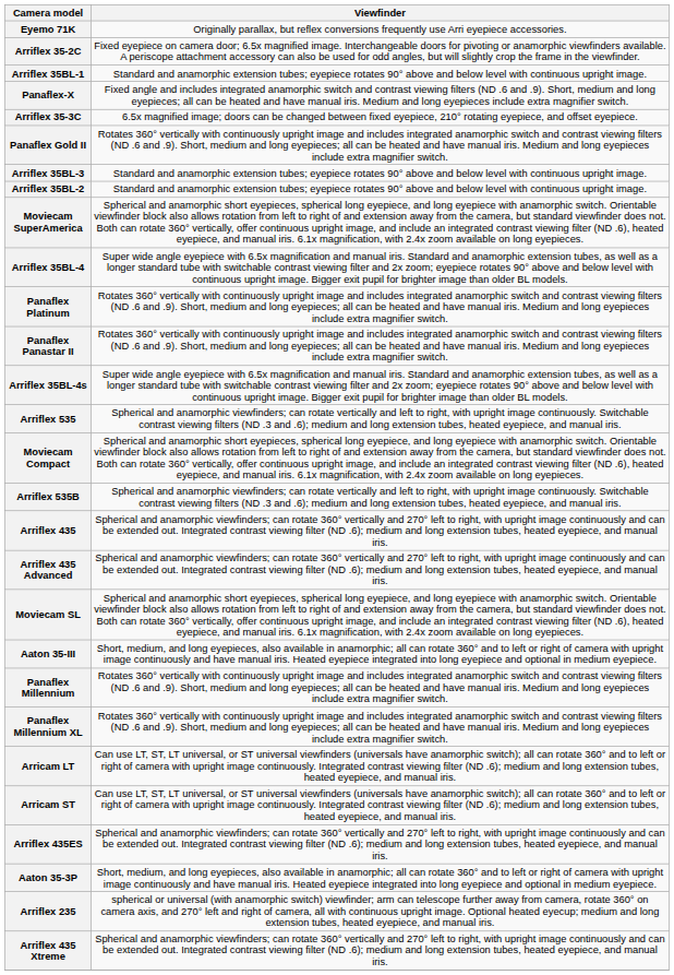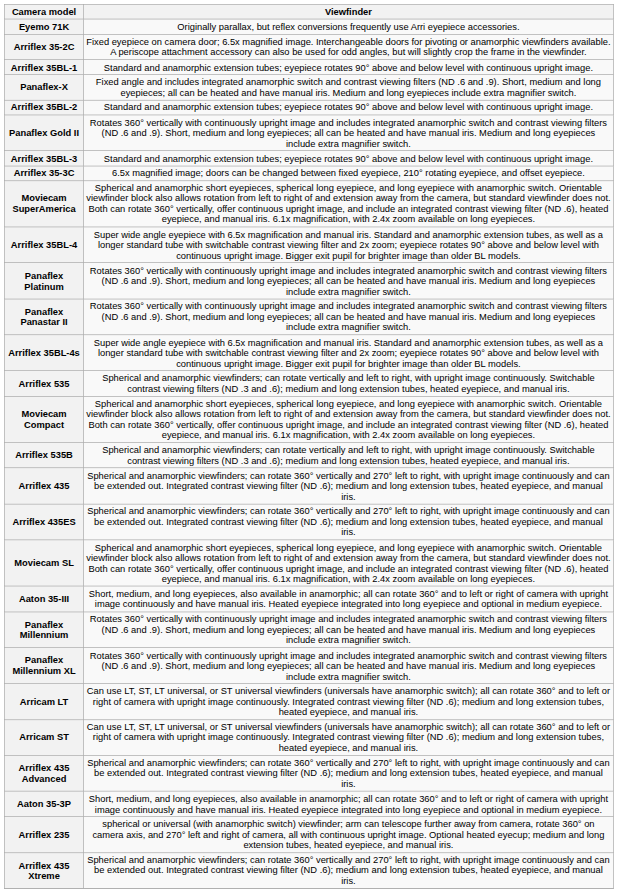rows swapped: Arriflex 35BL-2 <-> Arriflex 35-3C
rows swapped: Arriflex 435ES <-> Arriflex 435 Advanced
